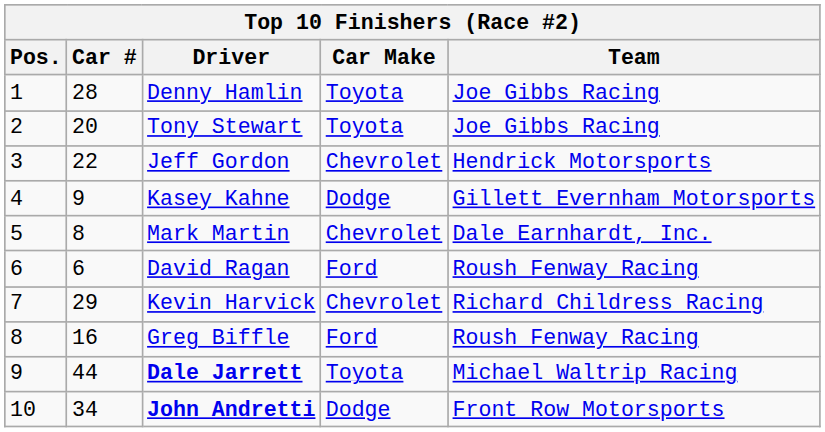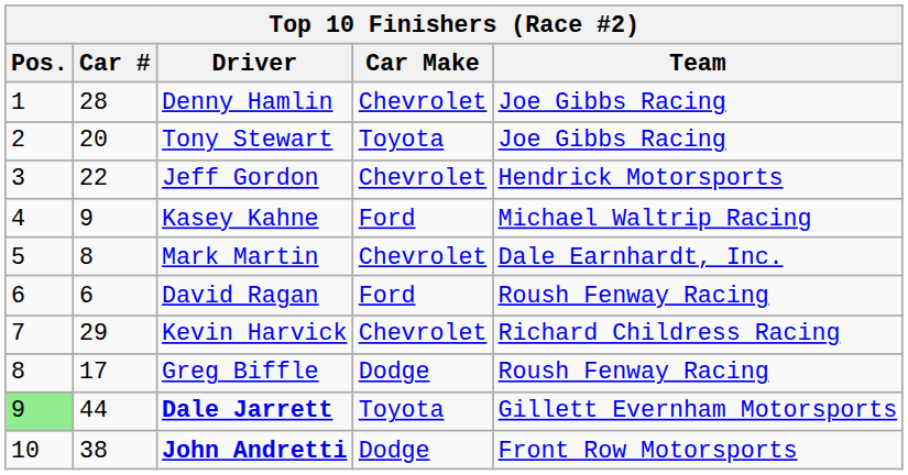Denny Hamlin | Car Make: Toyota -> Chevrolet
Kasey Kahne | Car Make: Dodge -> Ford
Kasey Kahne | Team: Gillett Evernham Motorsports -> Michael Waltrip Racing
Greg Biffle | Car #: 16 -> 17
Greg Biffle | Car Make: Ford -> Dodge
Dale Jarrett | Pos.: no background -> lightgreen background
Dale Jarrett | Team: Michael Waltrip Racing -> Gillett Evernham Motorsports
John Andretti | Car #: 34 -> 38
